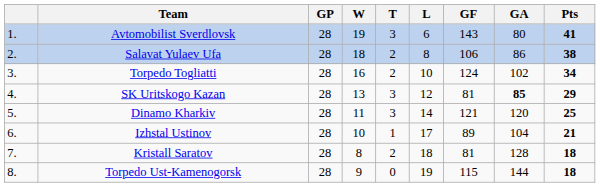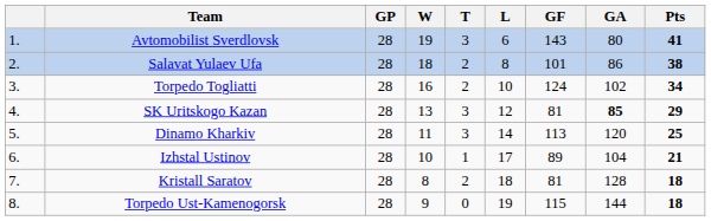Salavat Yulaev Ufa | GF: 106 -> 101
Dinamo Kharkiv | GF: 121 -> 113
